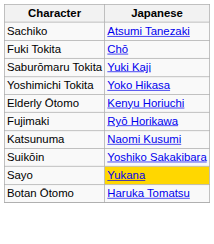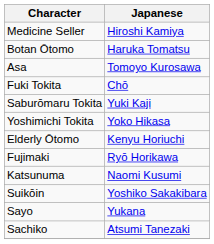+ row: Medicine Seller | Hiroshi Kamiya
rows swapped: Botan Ōtomo <-> Sachiko
+ row: Asa | Tomoyo Kurosawa
Sayo | Japanese: gold background -> no background
